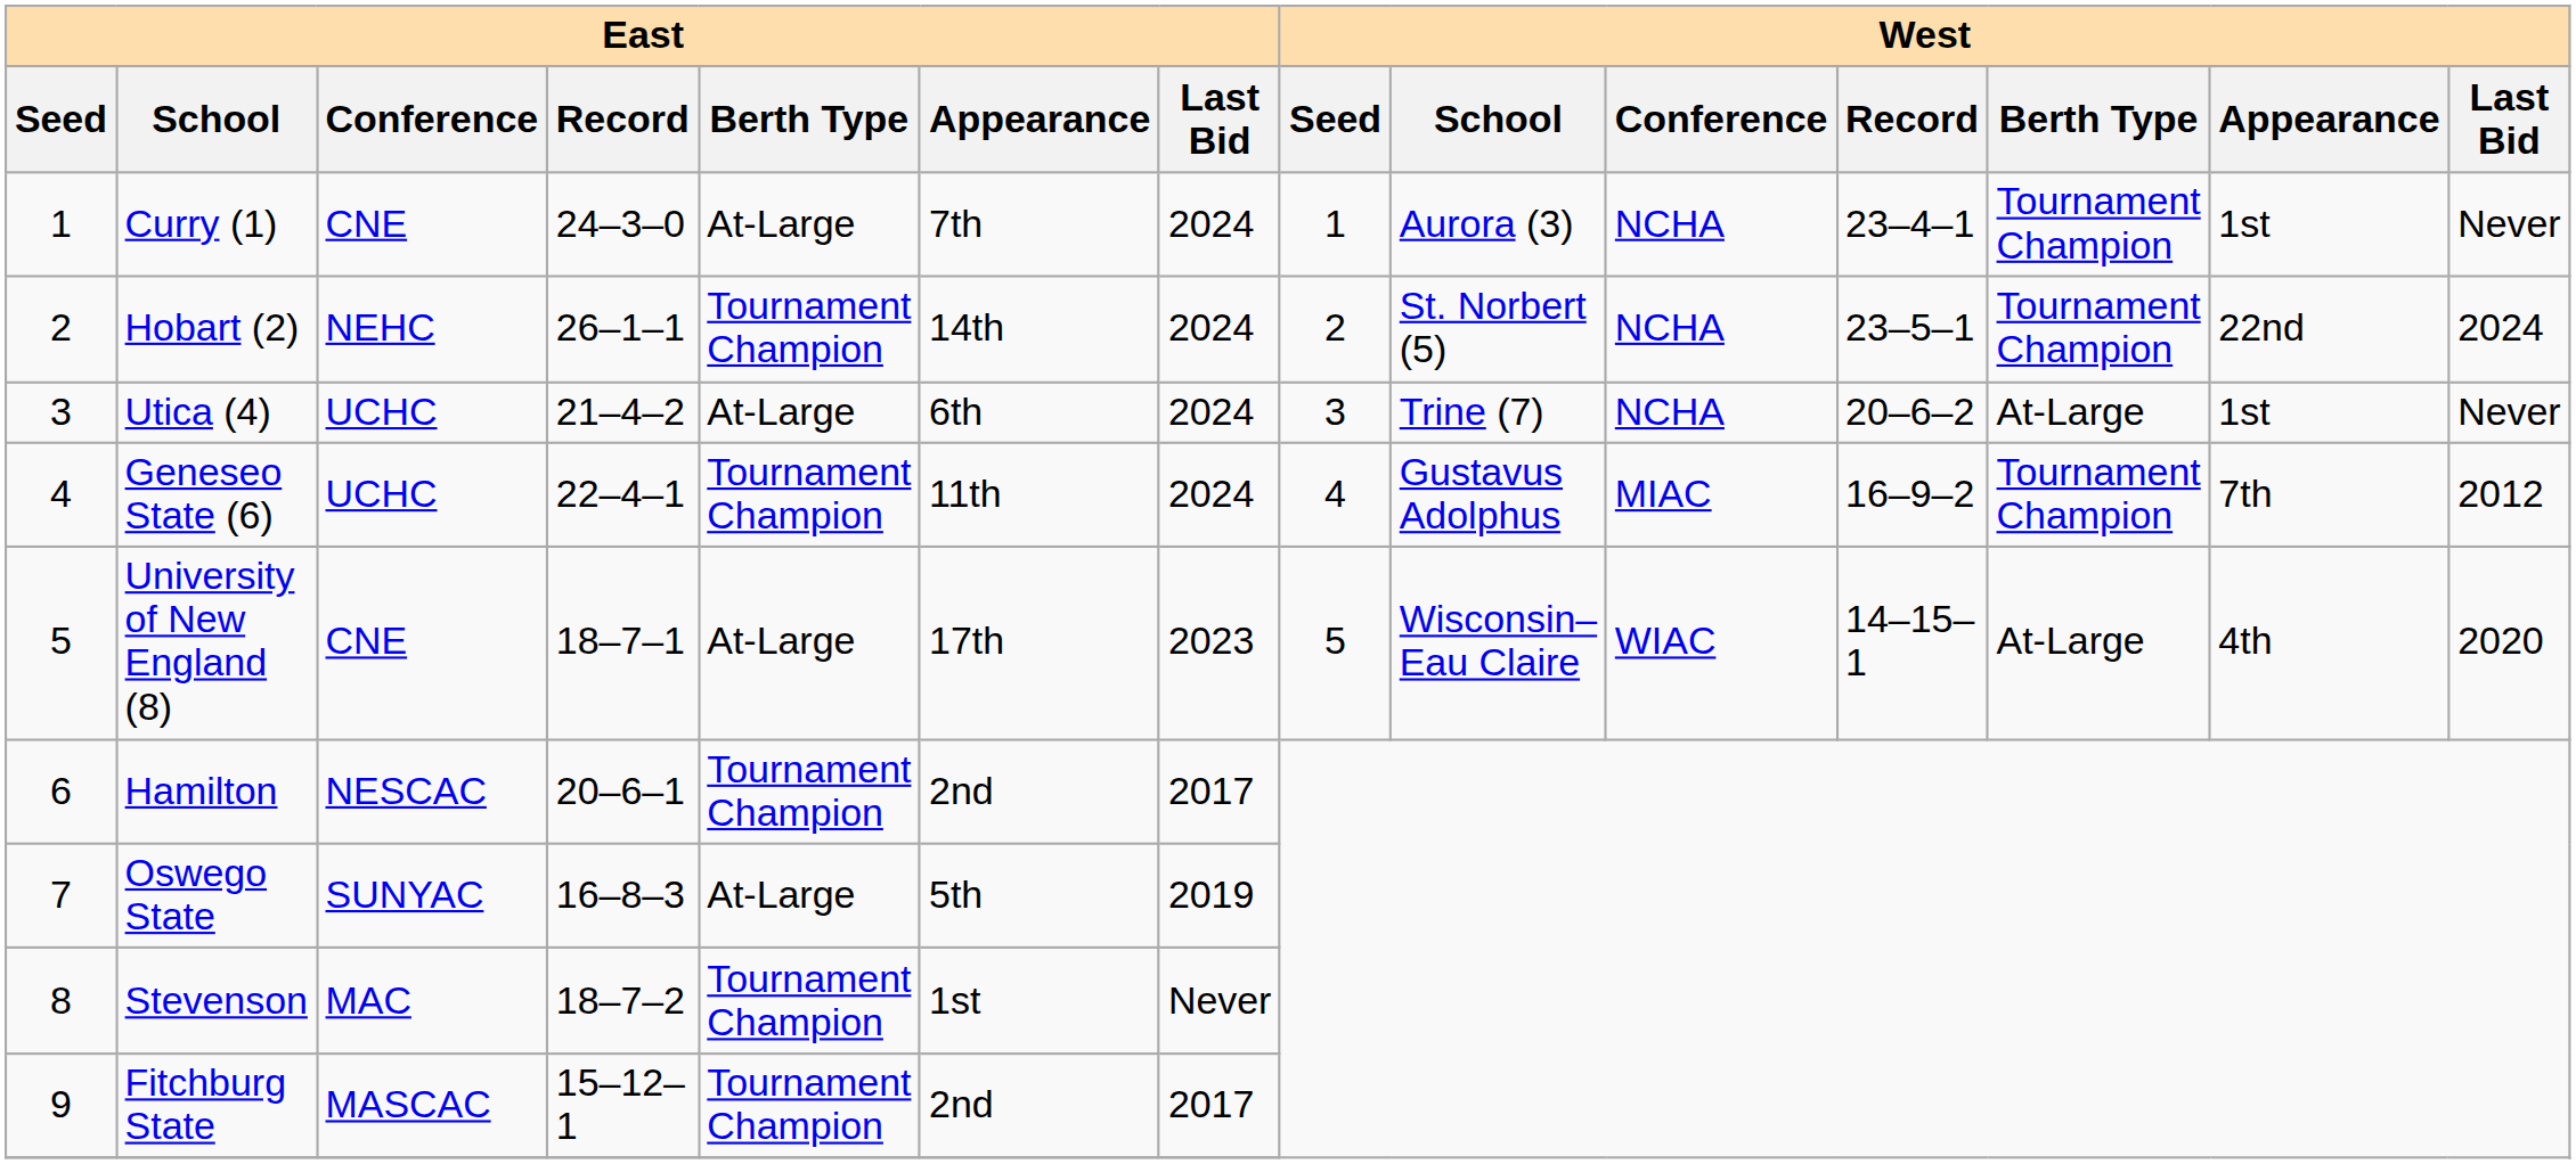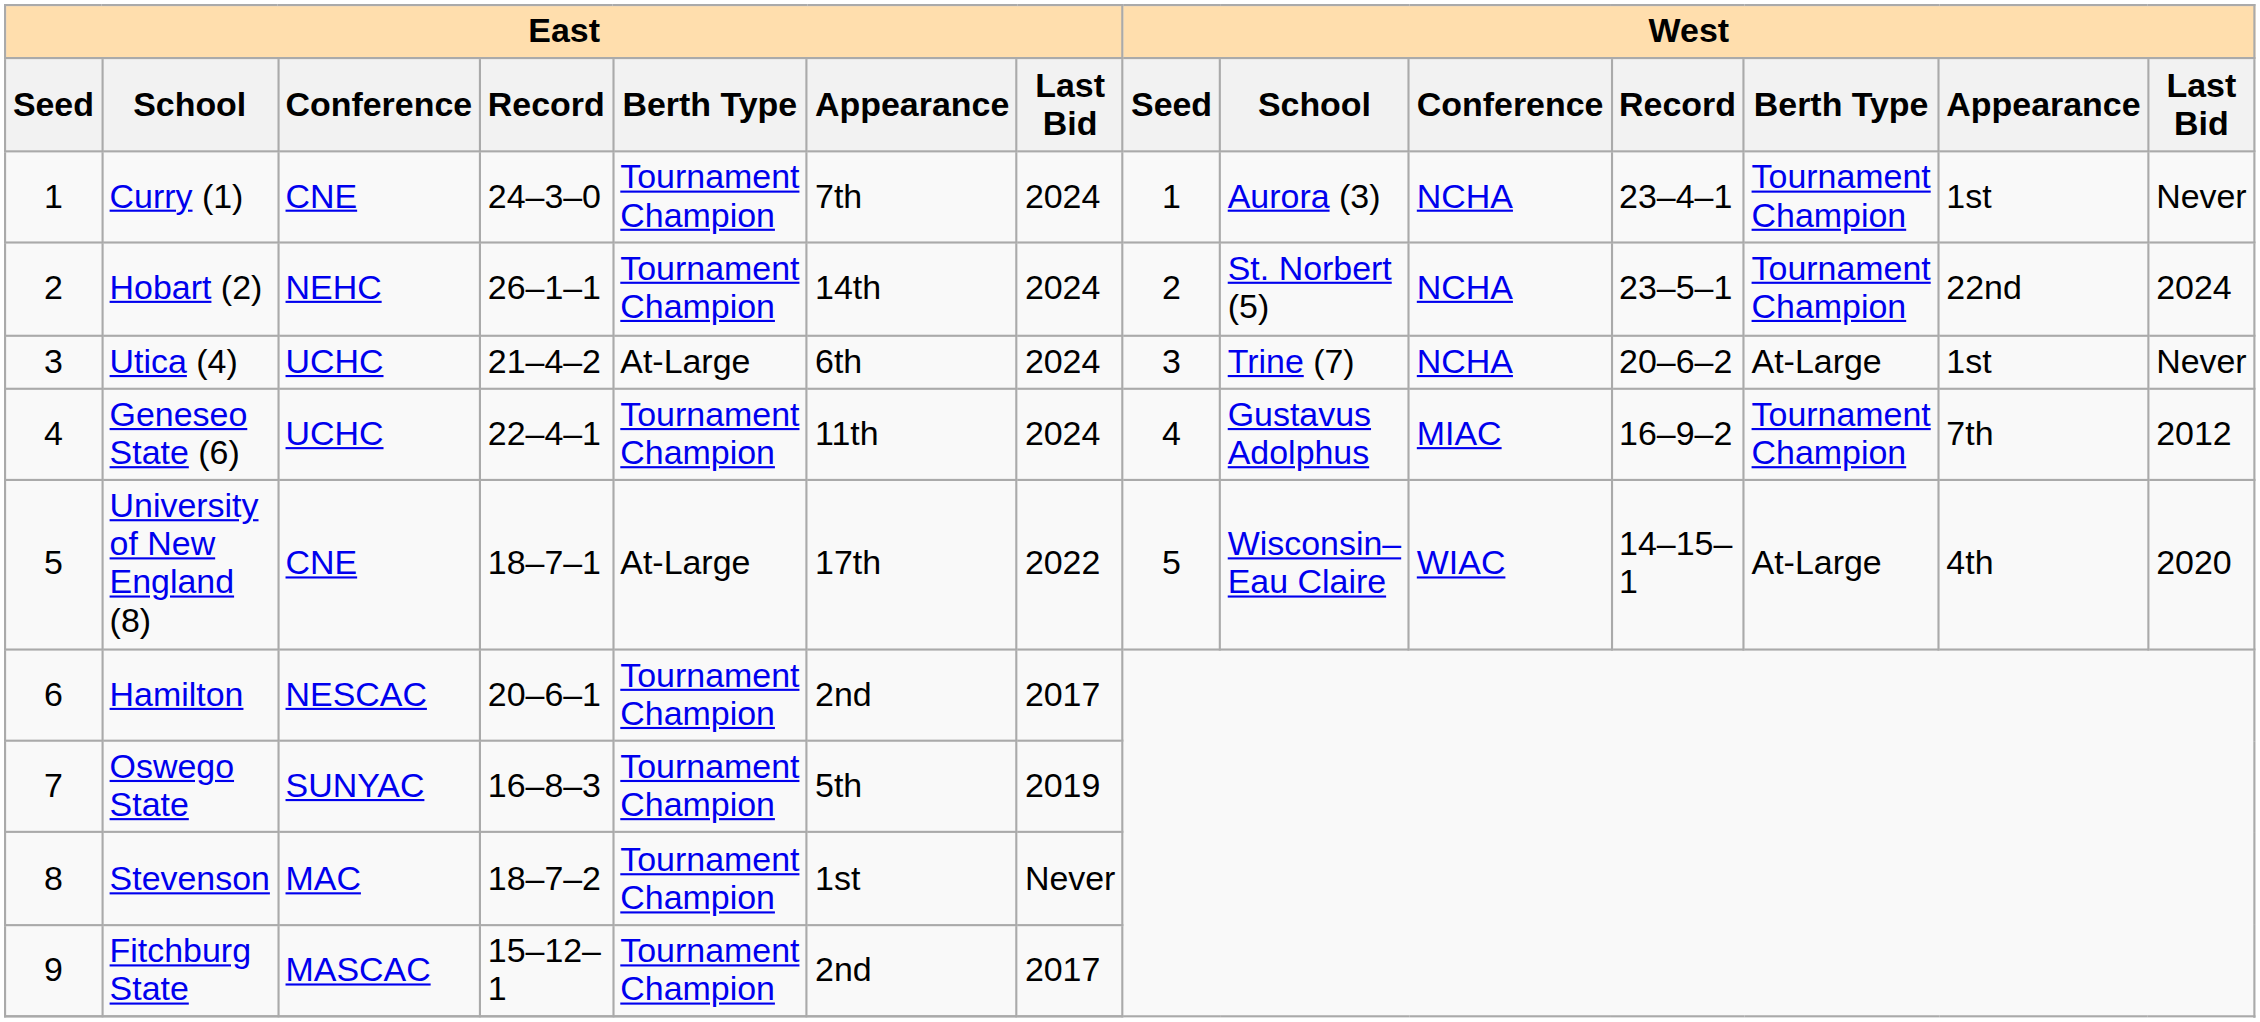Curry (1) | East / Berth Type: At-Large -> Tournament Champion
University of New England (8) | East / Last Bid: 2023 -> 2022
Oswego State | East / Berth Type: At-Large -> Tournament Champion
